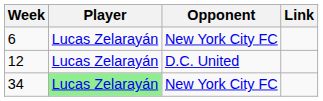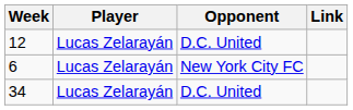rows swapped: 6 <-> 12
34 | Player: lightgreen background -> no background
34 | Opponent: New York City FC -> D.C. United
